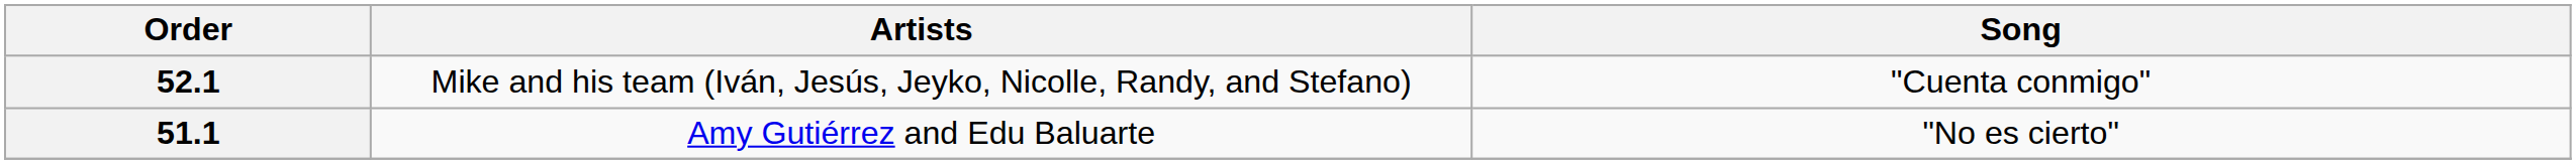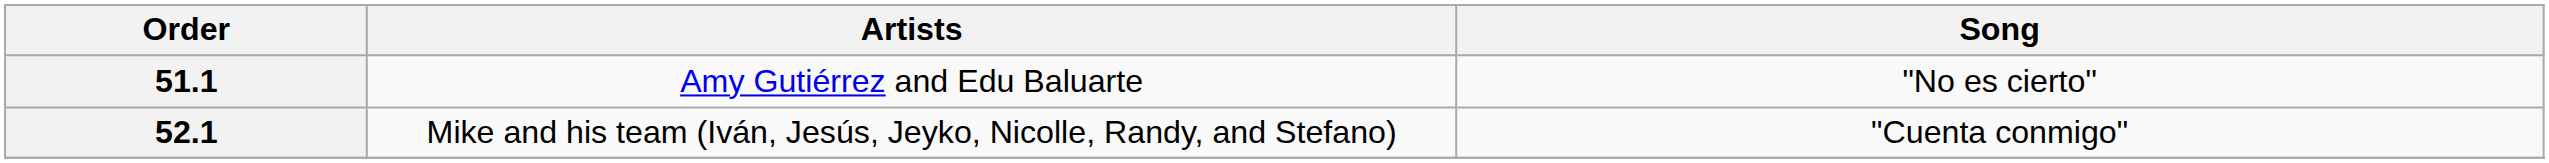rows swapped: 51.1 <-> 52.1
